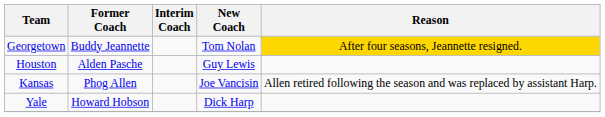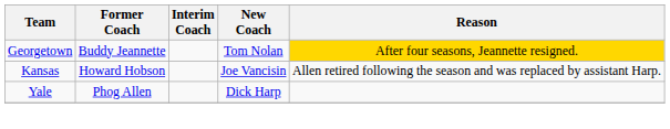- row: Houston | Alden Pasche | Guy Lewis
Kansas | Former Coach: Phog Allen -> Howard Hobson
Yale | Former Coach: Howard Hobson -> Phog Allen
